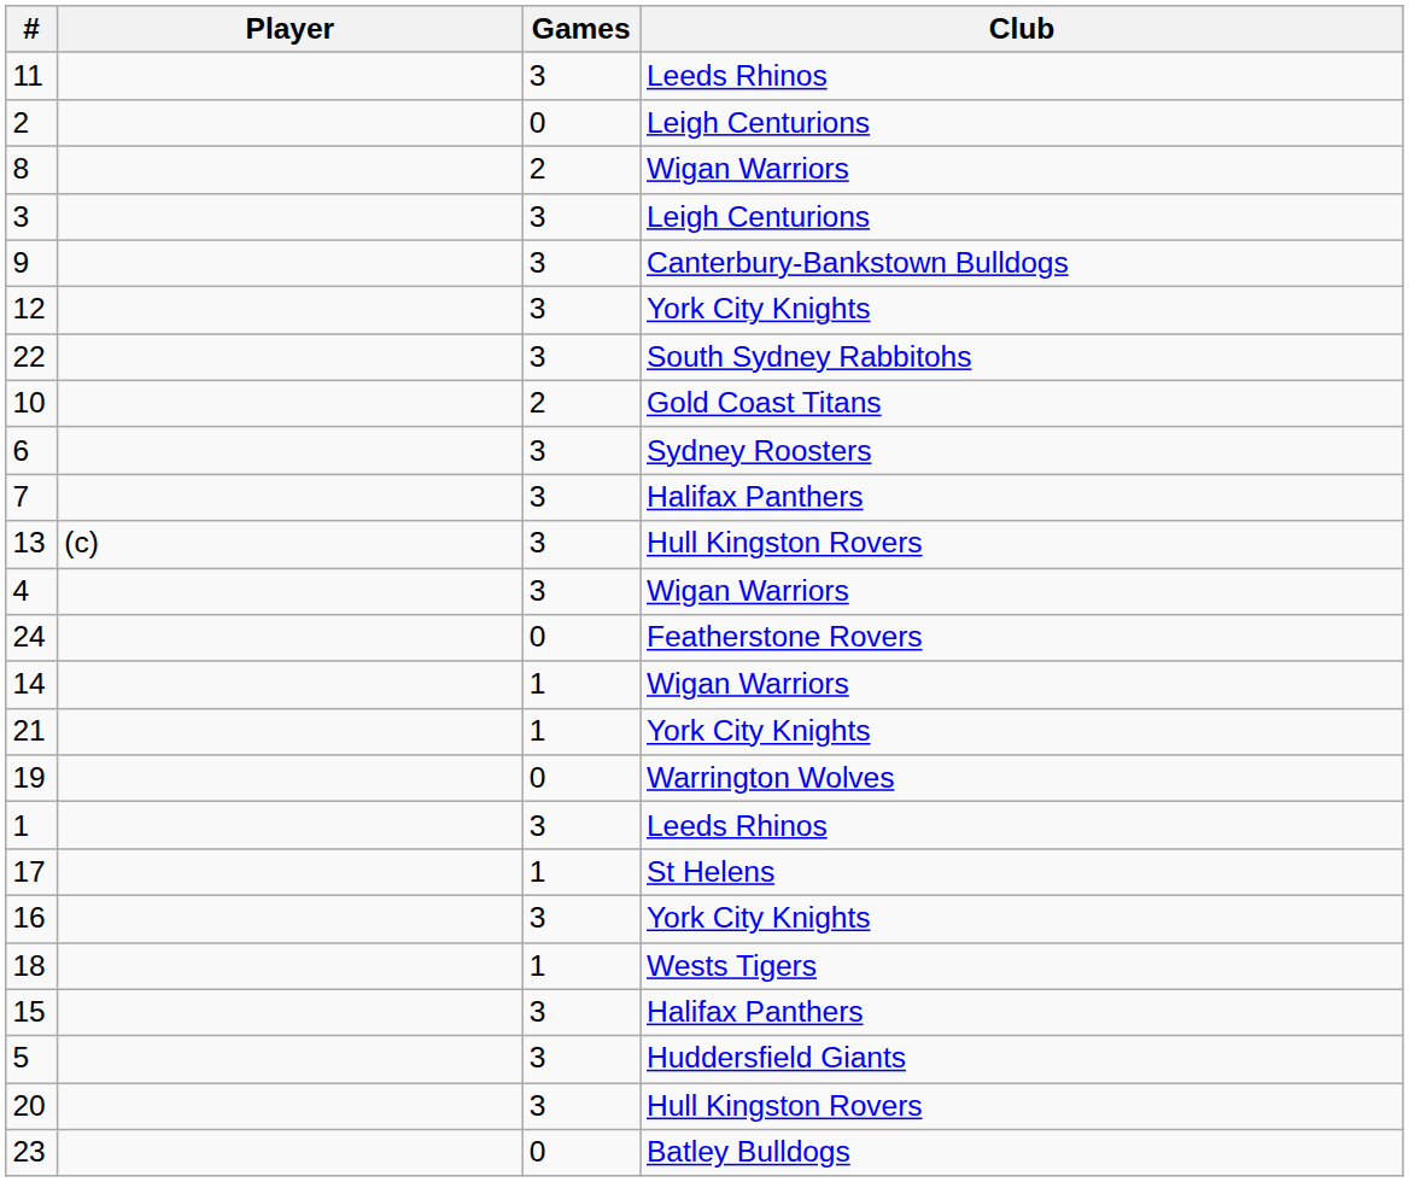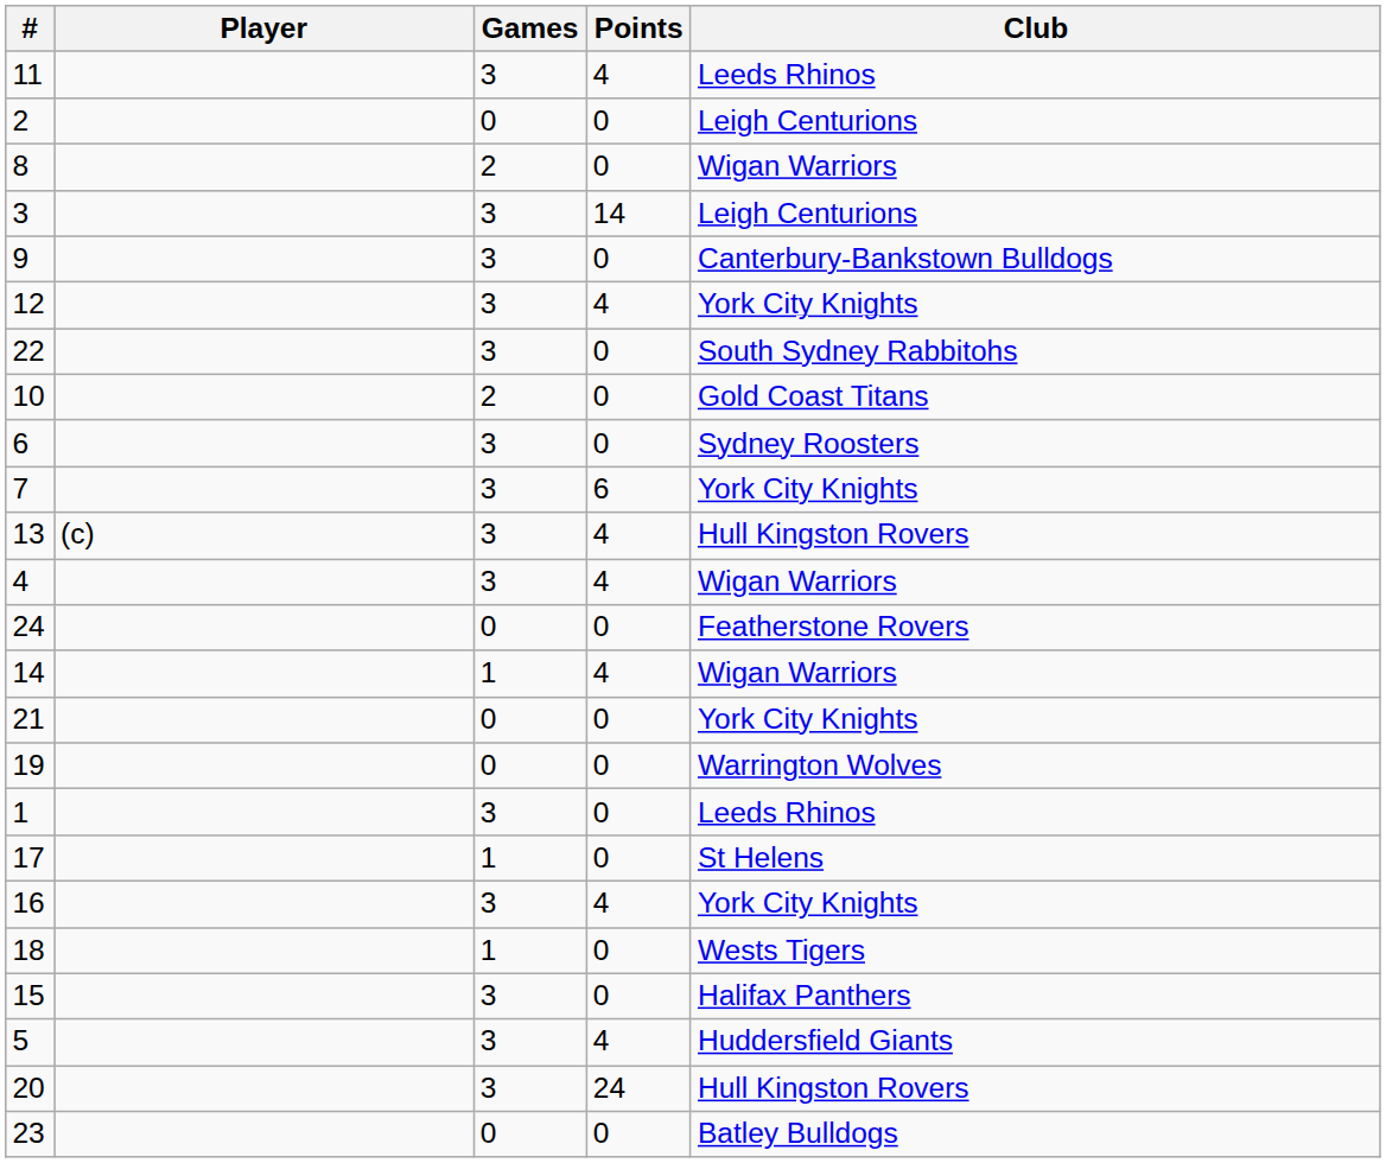+ column: Points | 4 | 0 | 0 | 14 | 0 | 4 | 0 | 0 | 0 | 6 | 4 | 4 | 0 | 4 | 0 | 0 | 0 | 0 | 4 | 0 | 0 | 4 | 24 | 0
7 | Club: Halifax Panthers -> York City Knights
21 | Games: 1 -> 0
